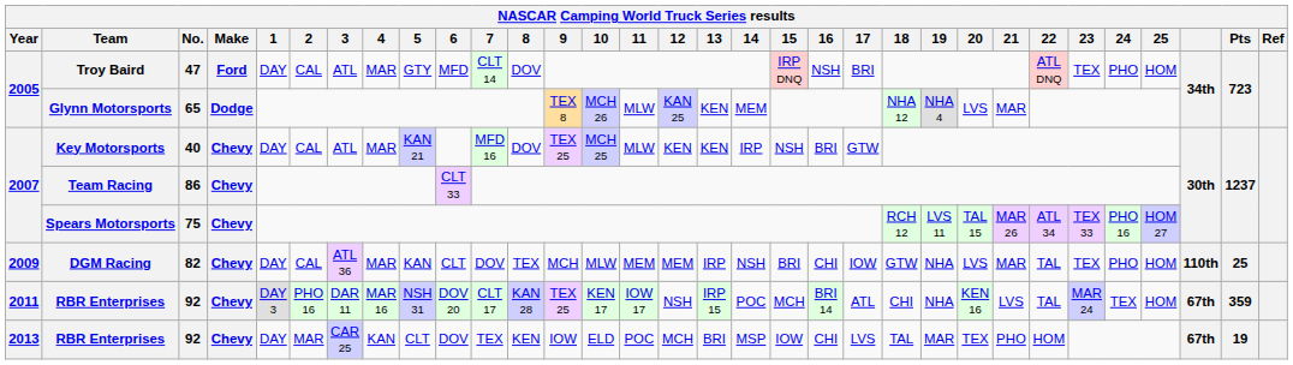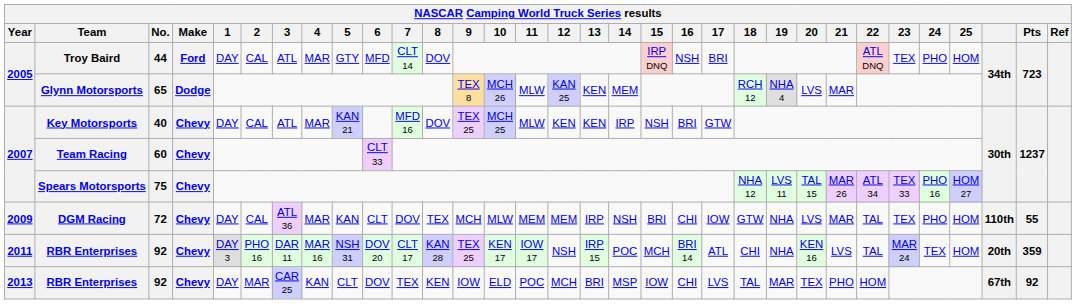Troy Baird | No.: 47 -> 44
Glynn Motorsports | 18: NHA 12 -> RCH 12
Team Racing | No.: 86 -> 60
Spears Motorsports | 18: RCH 12 -> NHA 12
DGM Racing | No.: 82 -> 72
DGM Racing | Pts: 25 -> 55
2011 / RBR Enterprises | column 30: 67th -> 20th
2013 / RBR Enterprises | Pts: 19 -> 92
